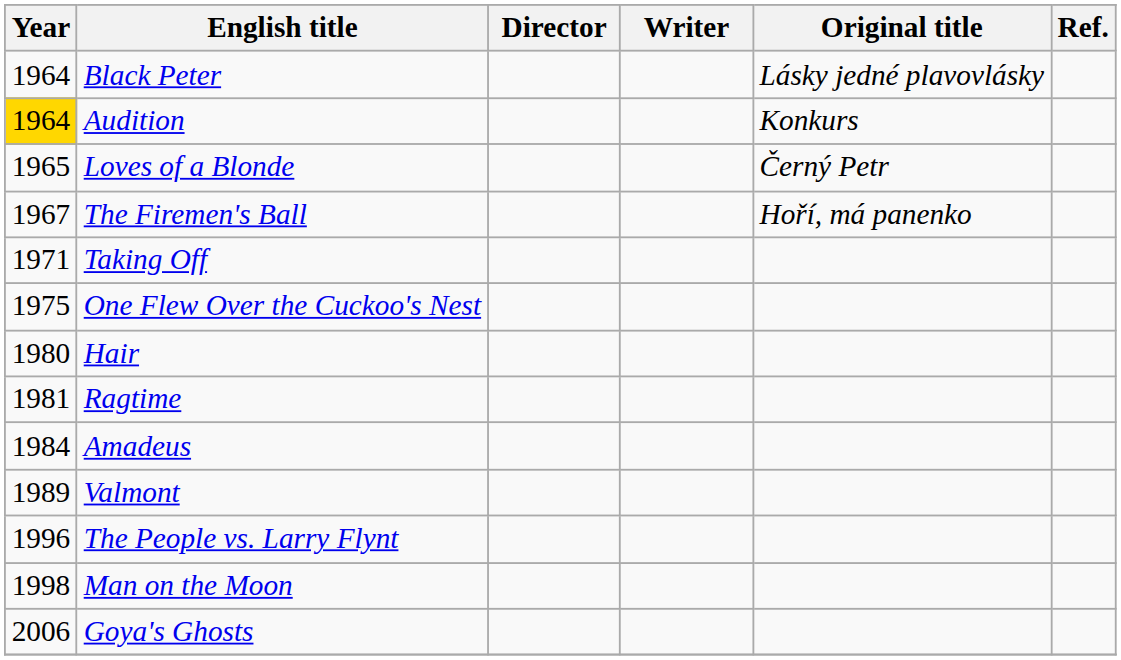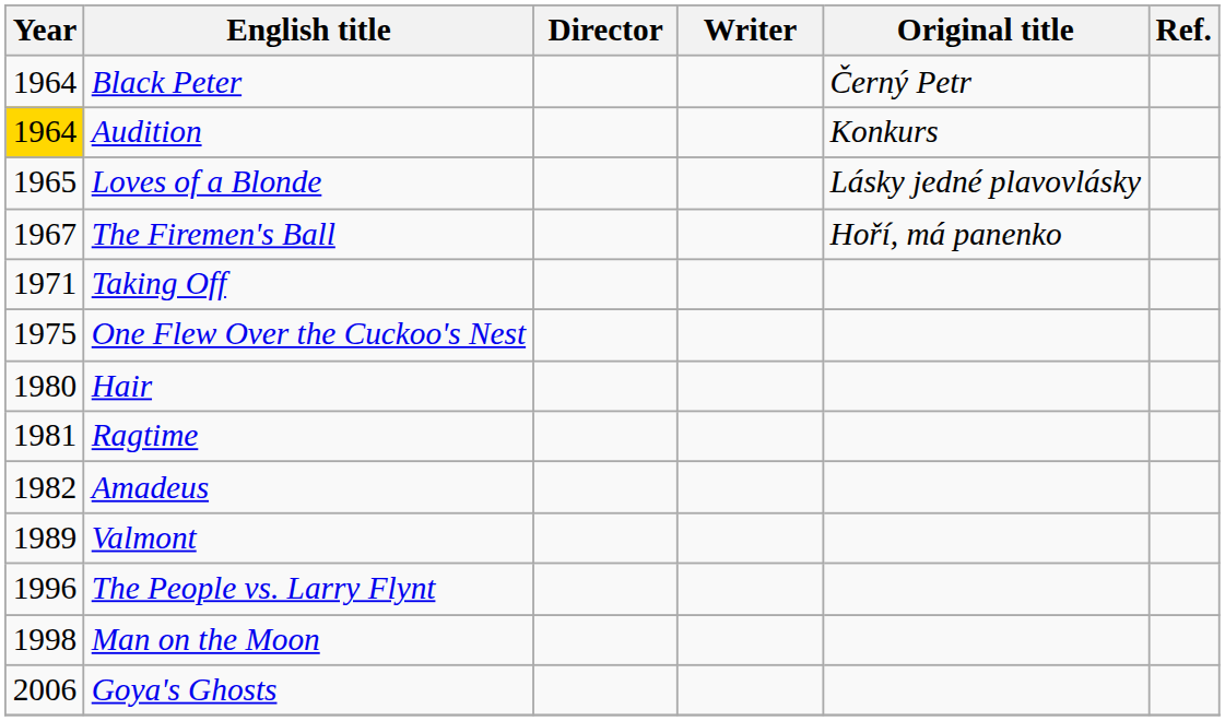Black Peter | Original title: Lásky jedné plavovlásky -> Černý Petr
Loves of a Blonde | Original title: Černý Petr -> Lásky jedné plavovlásky
Amadeus | Year: 1984 -> 1982
